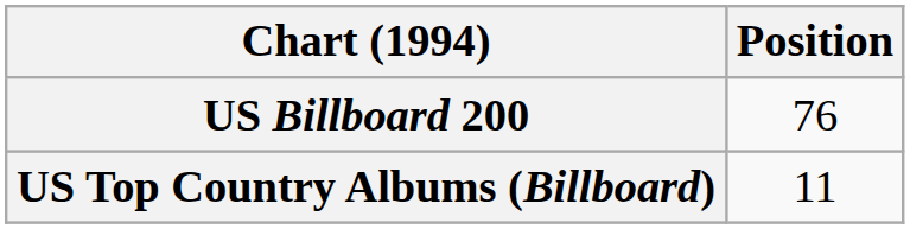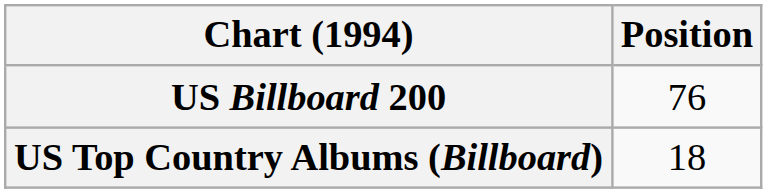US Top Country Albums (Billboard) | Position: 11 -> 18
